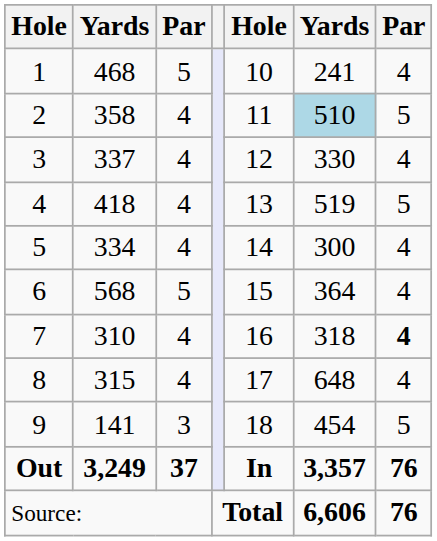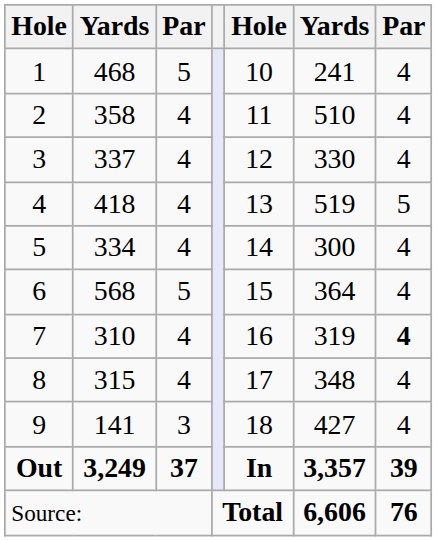2 | column 6: lightblue background -> no background
2 | column 7: 5 -> 4
7 | column 6: 318 -> 319
8 | column 6: 648 -> 348
9 | column 6: 454 -> 427
9 | column 7: 5 -> 4
Out | column 7: 76 -> 39
